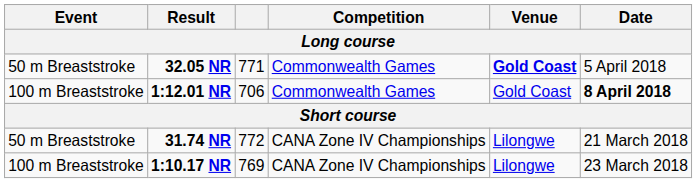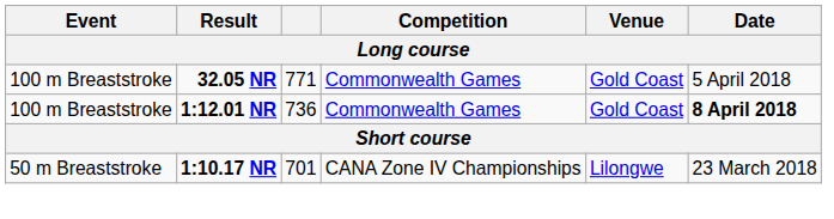32.05 NR | Event: 50 m Breaststroke -> 100 m Breaststroke
32.05 NR | Venue: bold -> normal
1:12.01 NR | column 3: 706 -> 736
- row: 50 m Breaststroke | 31.74 NR | 772 | CANA Zone IV Championships | Lilongwe | 21 March 2018
1:10.17 NR | Event: 100 m Breaststroke -> 50 m Breaststroke
1:10.17 NR | column 3: 769 -> 701
